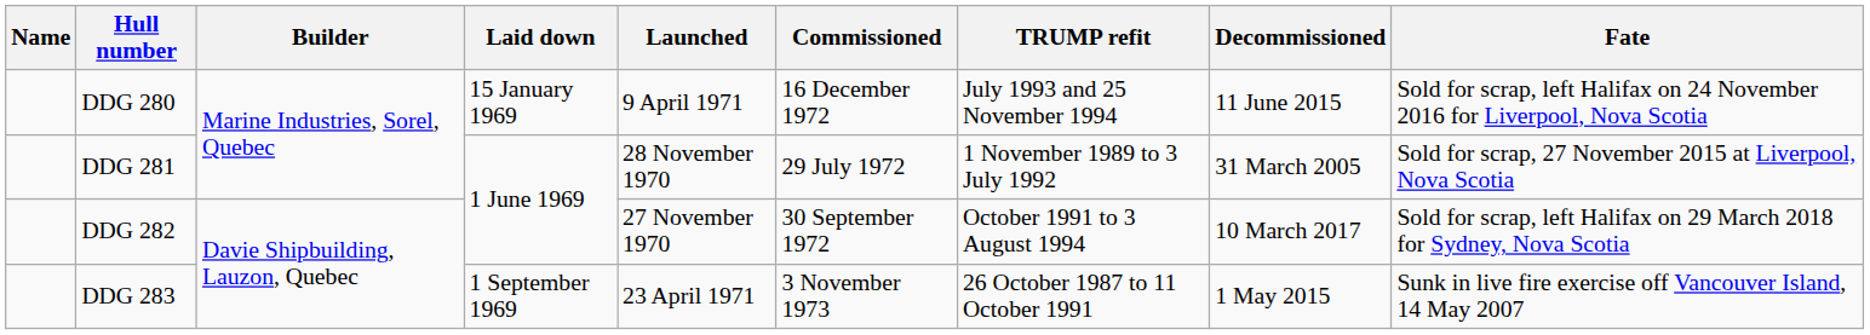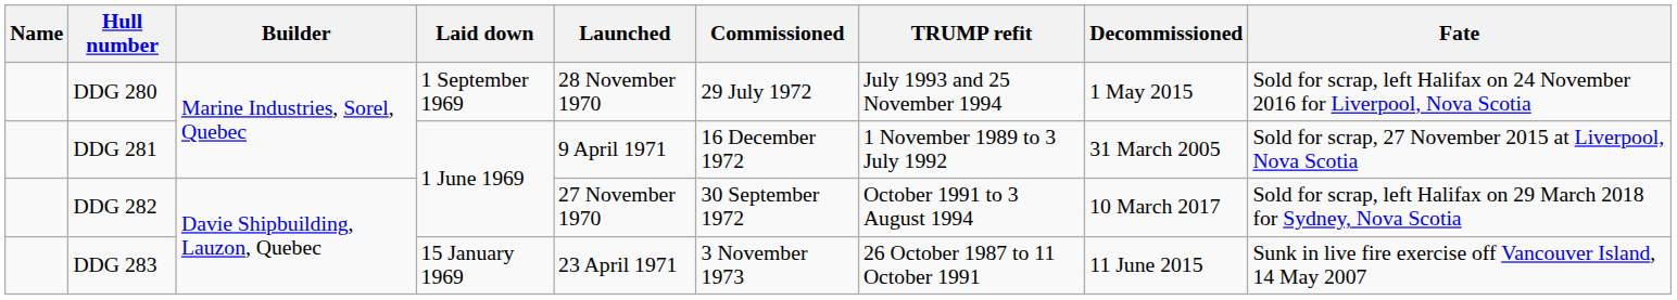DDG 280 | Laid down: 15 January 1969 -> 1 September 1969
DDG 280 | Launched: 9 April 1971 -> 28 November 1970
DDG 280 | Commissioned: 16 December 1972 -> 29 July 1972
DDG 280 | Decommissioned: 11 June 2015 -> 1 May 2015
DDG 281 | Launched: 28 November 1970 -> 9 April 1971
DDG 281 | Commissioned: 29 July 1972 -> 16 December 1972
DDG 283 | Laid down: 1 September 1969 -> 15 January 1969
DDG 283 | Decommissioned: 1 May 2015 -> 11 June 2015
